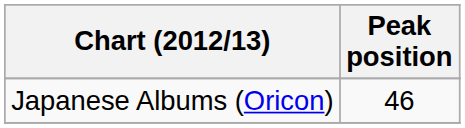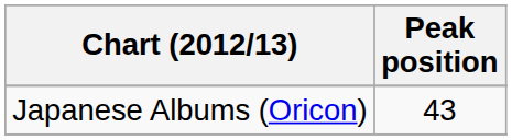Japanese Albums (Oricon) | Peak position: 46 -> 43
